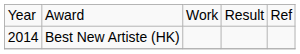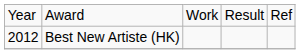Best New Artiste (HK) | column 1: 2014 -> 2012
